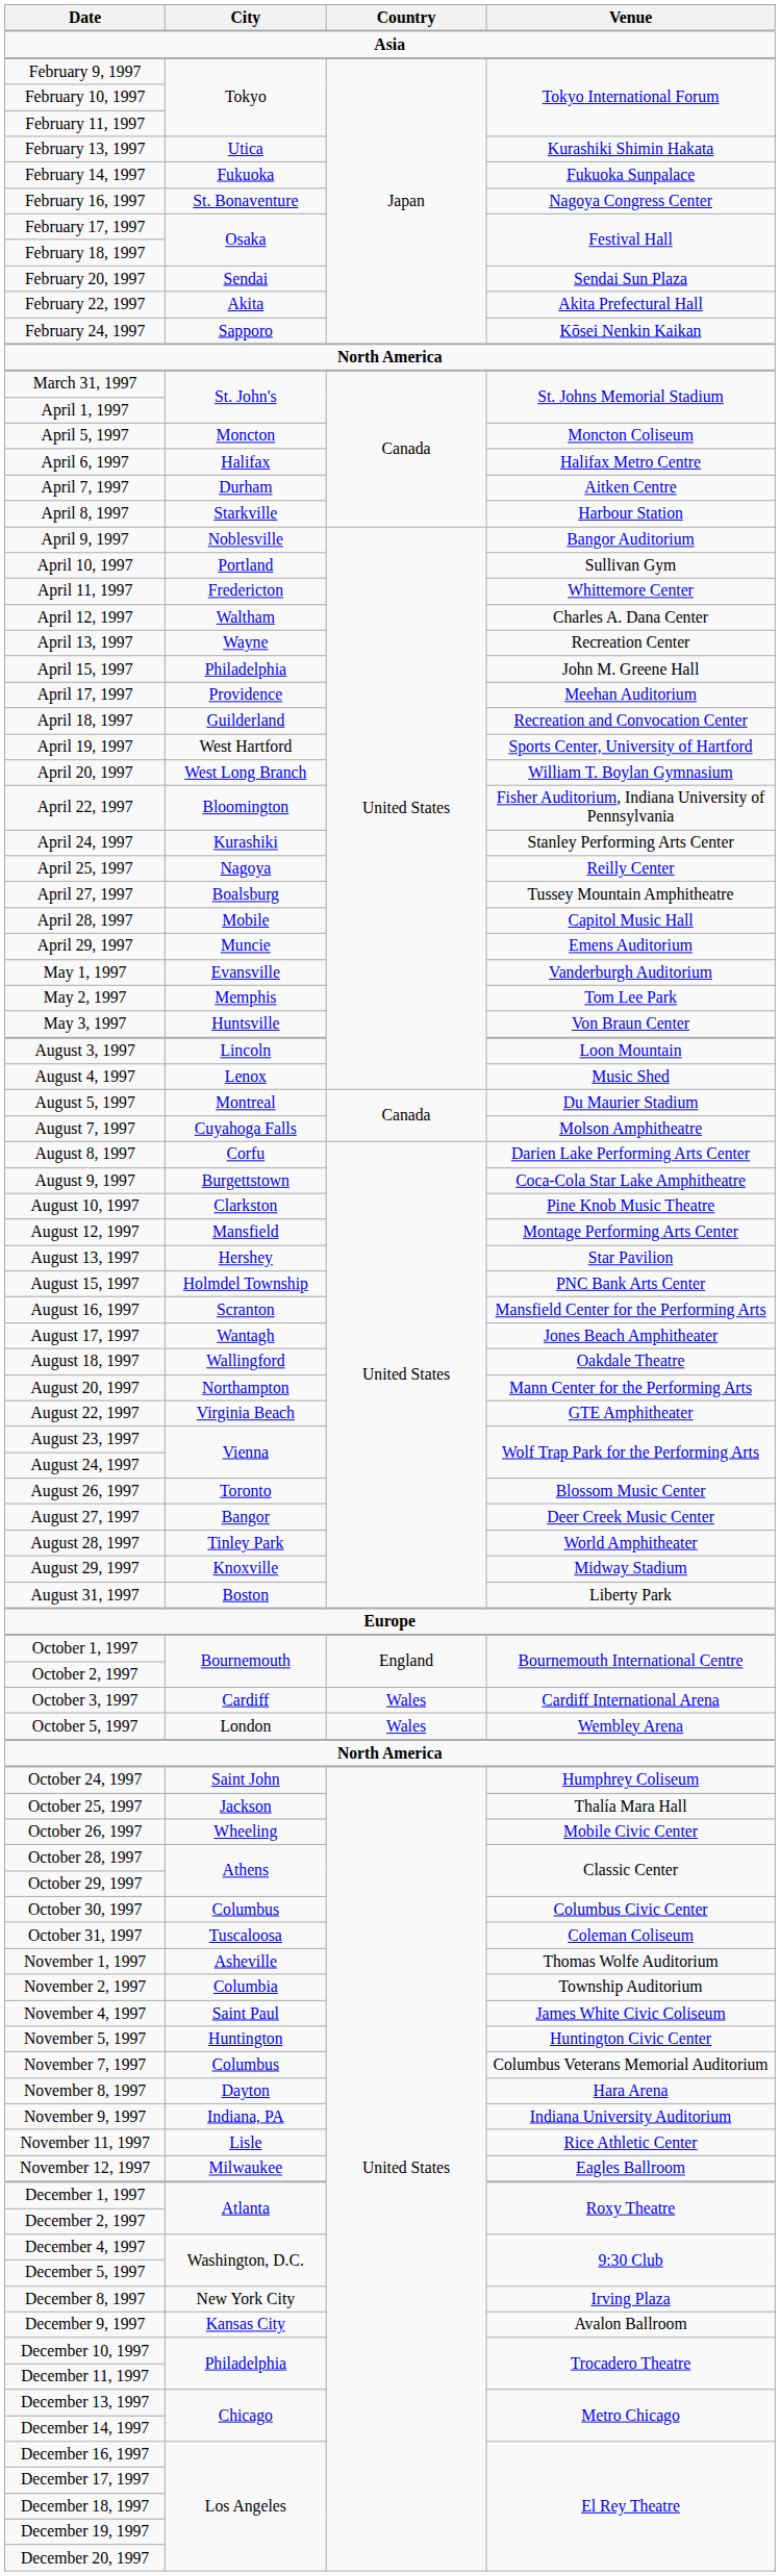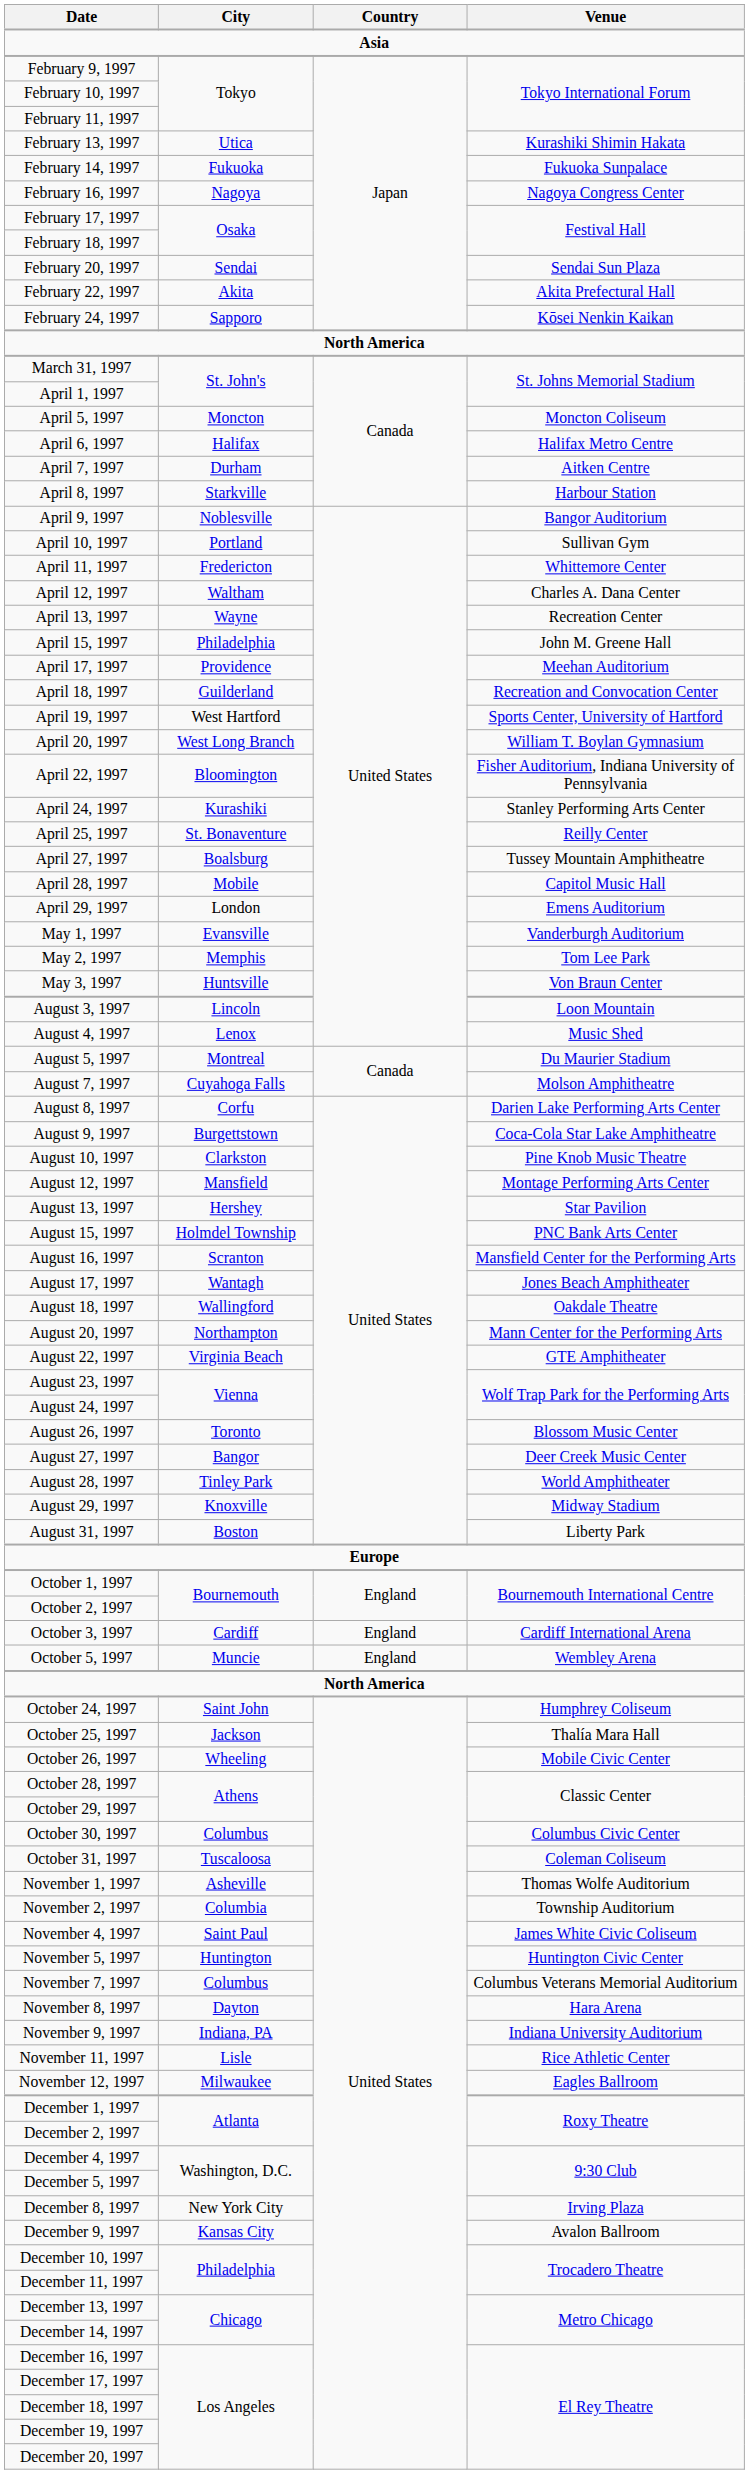February 16, 1997 | City: St. Bonaventure -> Nagoya
April 25, 1997 | City: Nagoya -> St. Bonaventure
April 29, 1997 | City: Muncie -> London
October 3, 1997 | Country: Wales -> England
October 5, 1997 | City: London -> Muncie
October 5, 1997 | Country: Wales -> England
